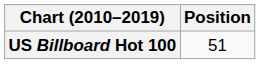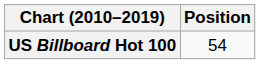US Billboard Hot 100 | Position: 51 -> 54
